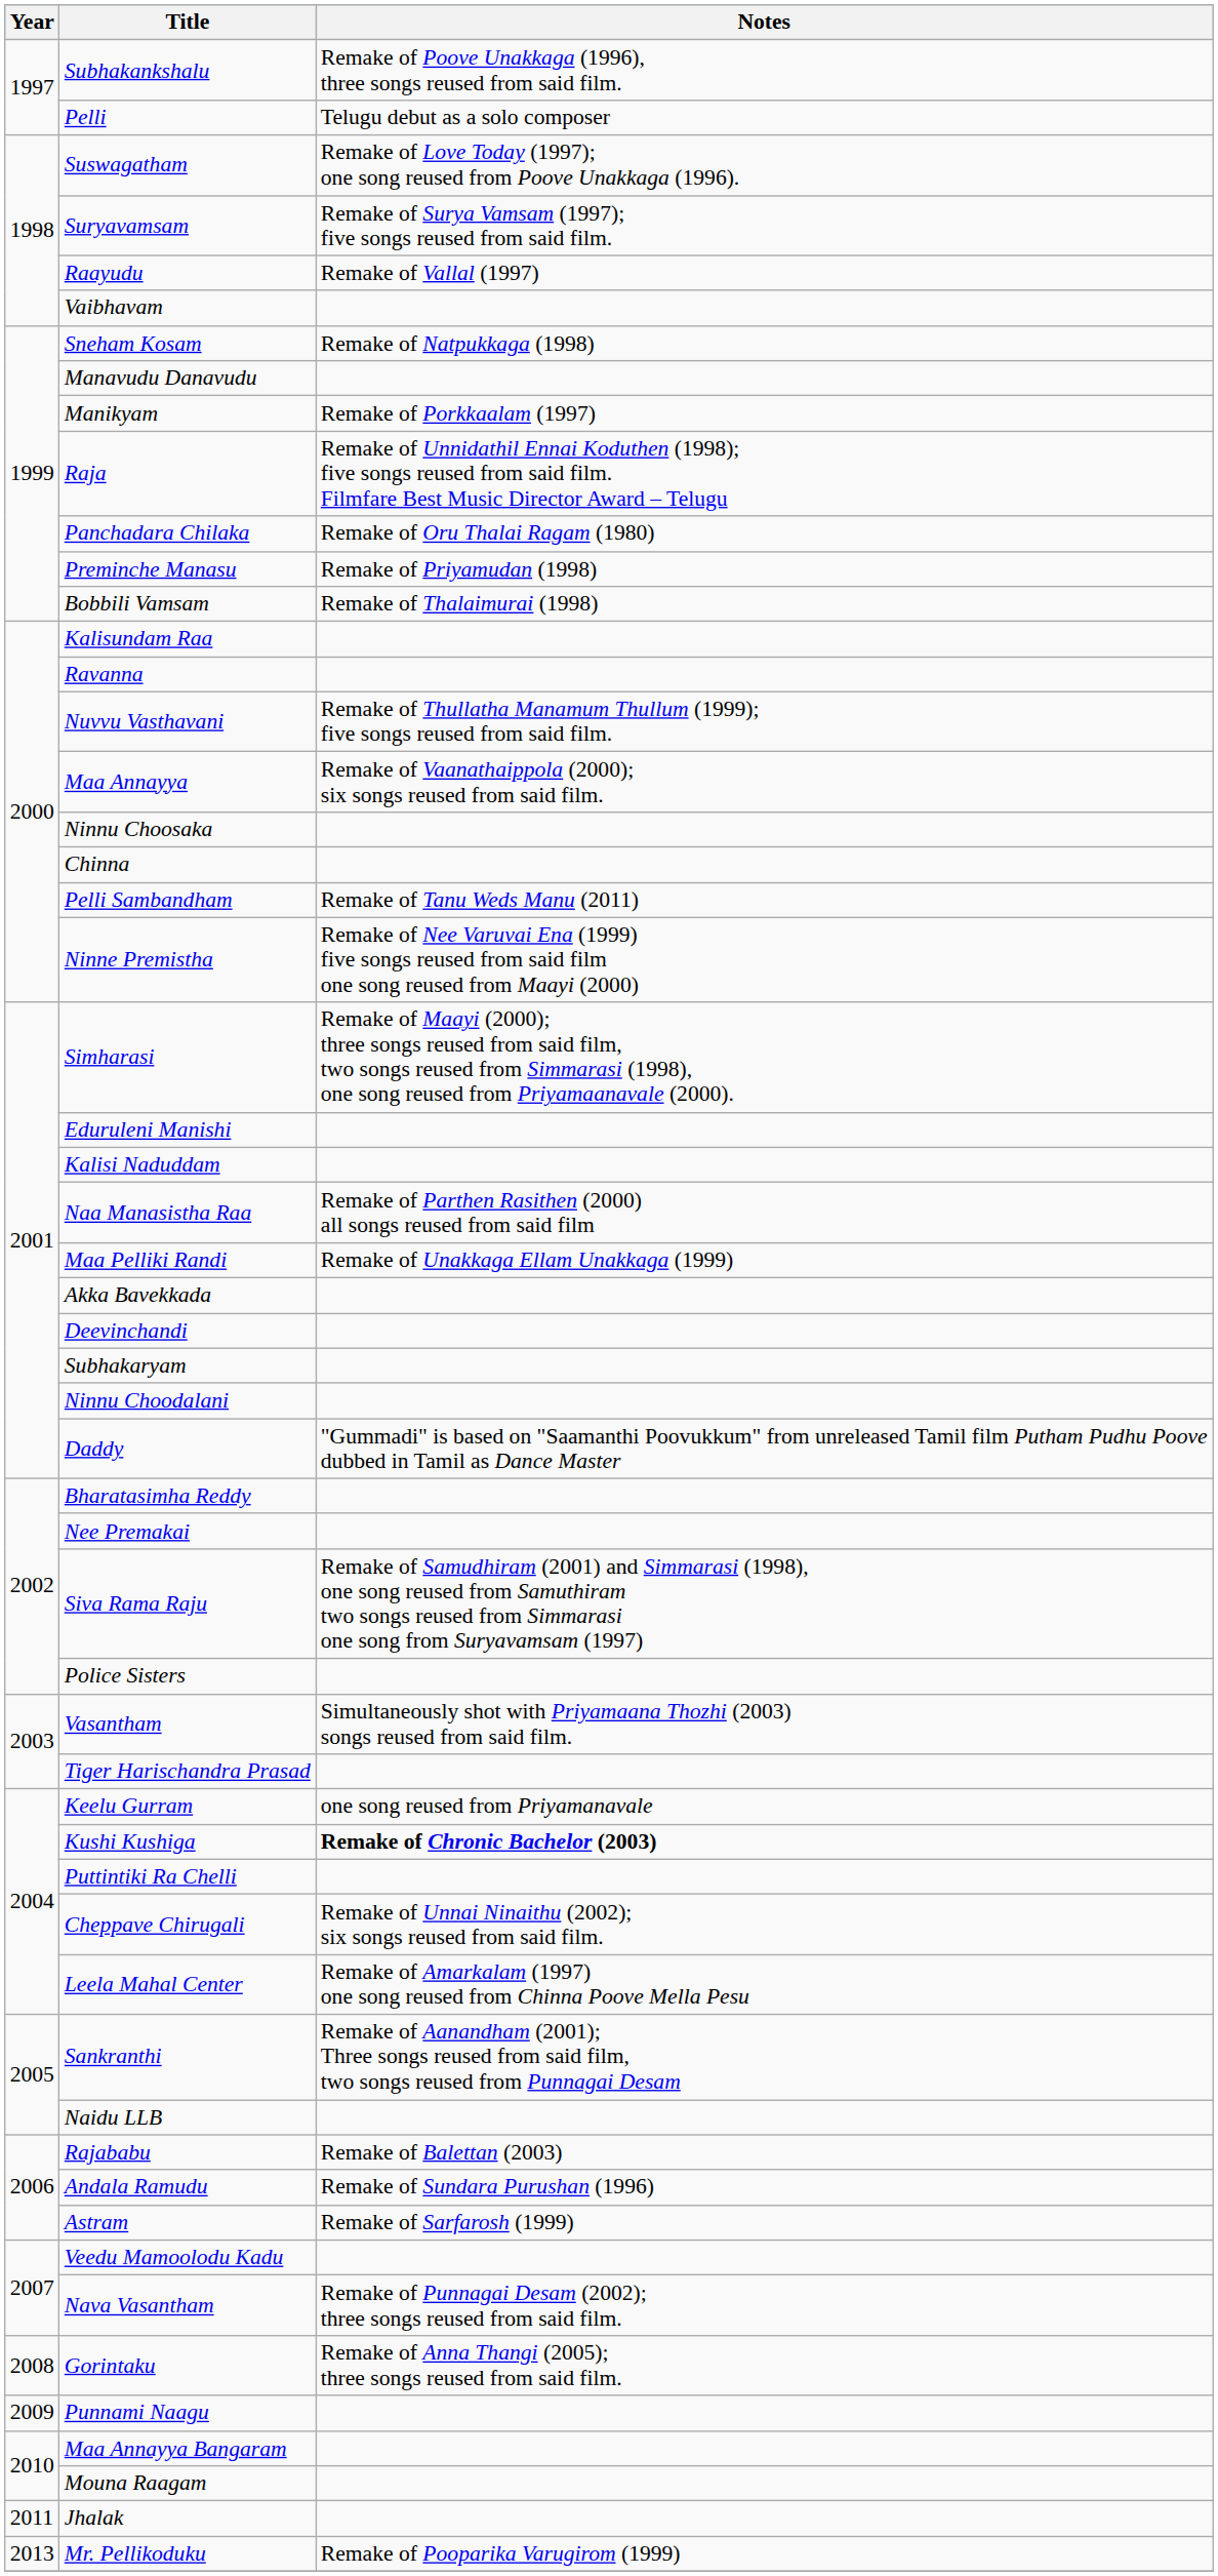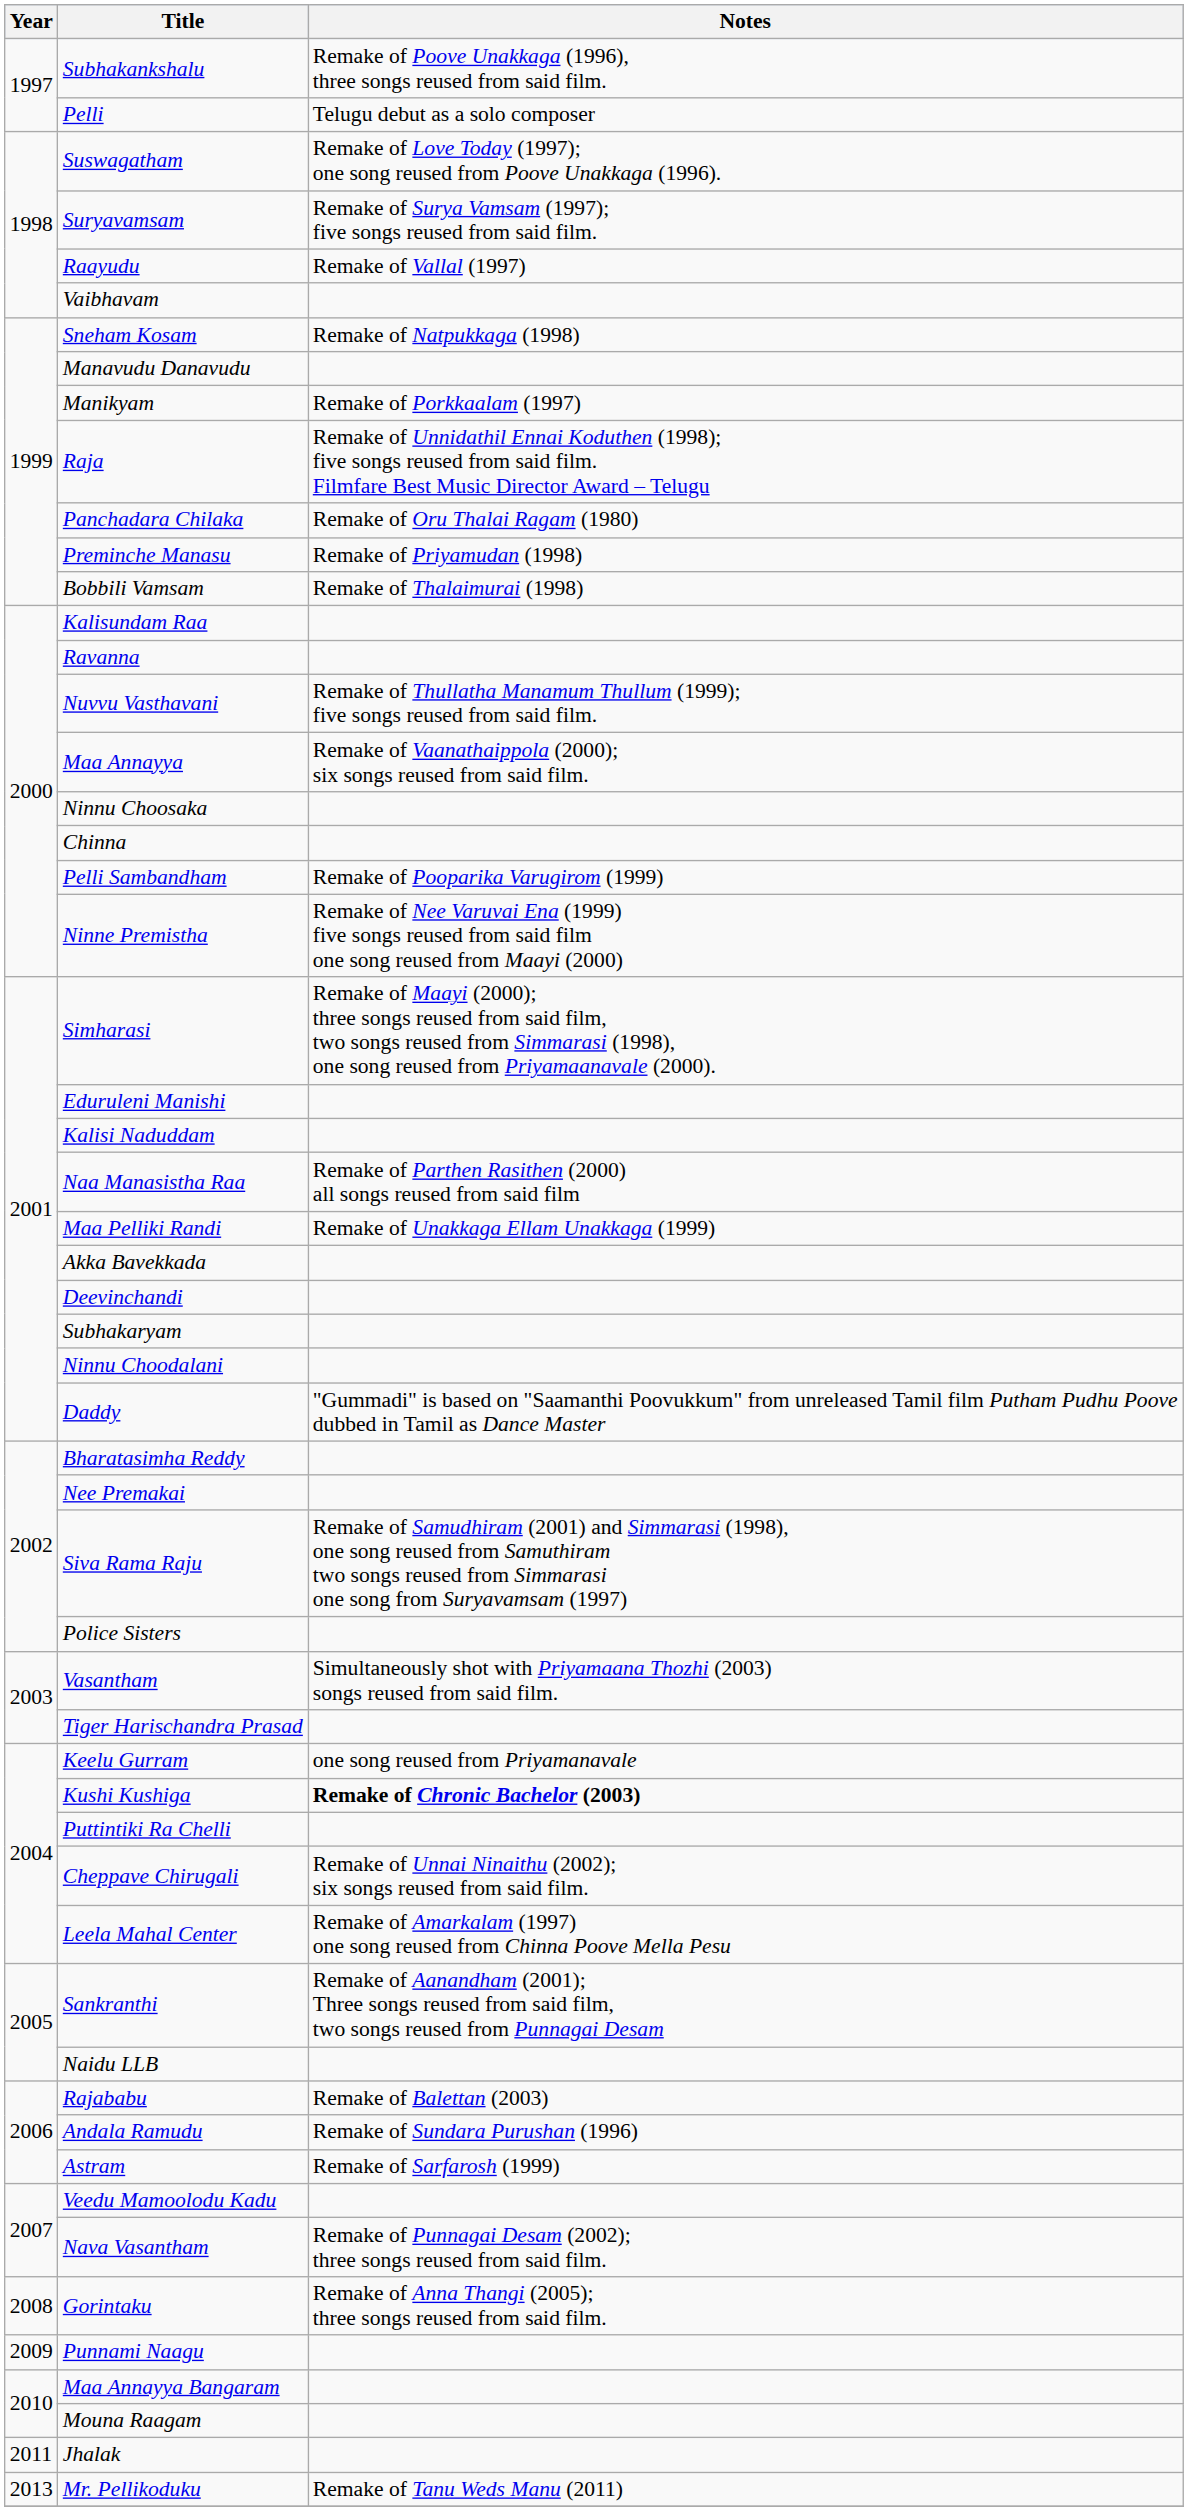Pelli Sambandham | Notes: Remake of Tanu Weds Manu (2011) -> Remake of Pooparika Varugirom (1999)
Mr. Pellikoduku | Notes: Remake of Pooparika Varugirom (1999) -> Remake of Tanu Weds Manu (2011)
